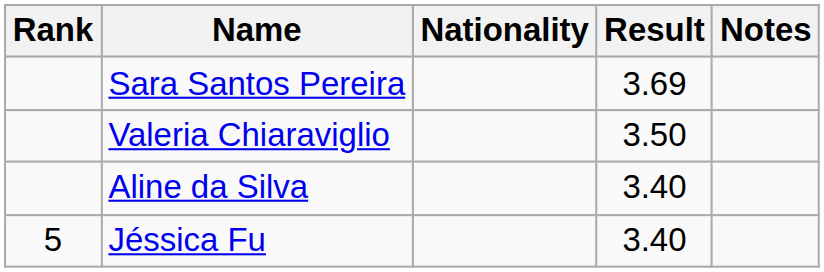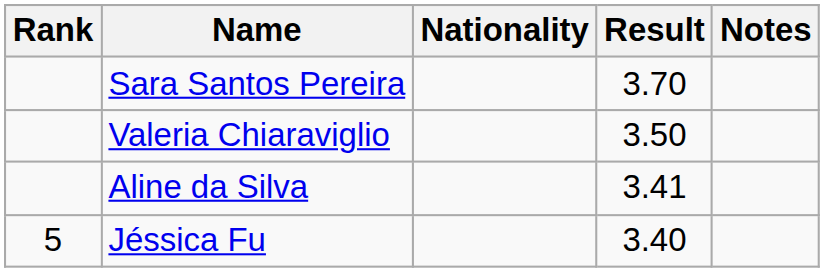Sara Santos Pereira | Result: 3.69 -> 3.70
Aline da Silva | Result: 3.40 -> 3.41
